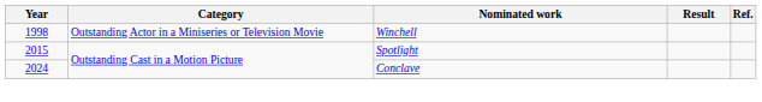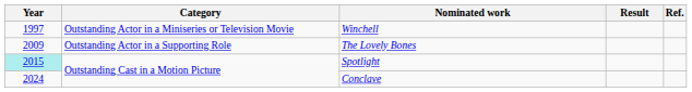Winchell | Year: 1998 -> 1997
+ row: 2009 | Outstanding Actor in a Supporting Role | The Lovely Bones
Spotlight | Year: no background -> paleturquoise background
